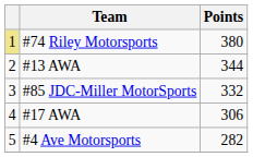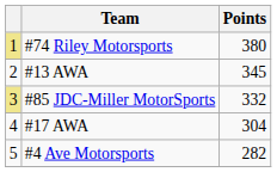#13 AWA | Points: 344 -> 345
#85 JDC-Miller MotorSports | column 1: no background -> khaki background
#17 AWA | Points: 306 -> 304
